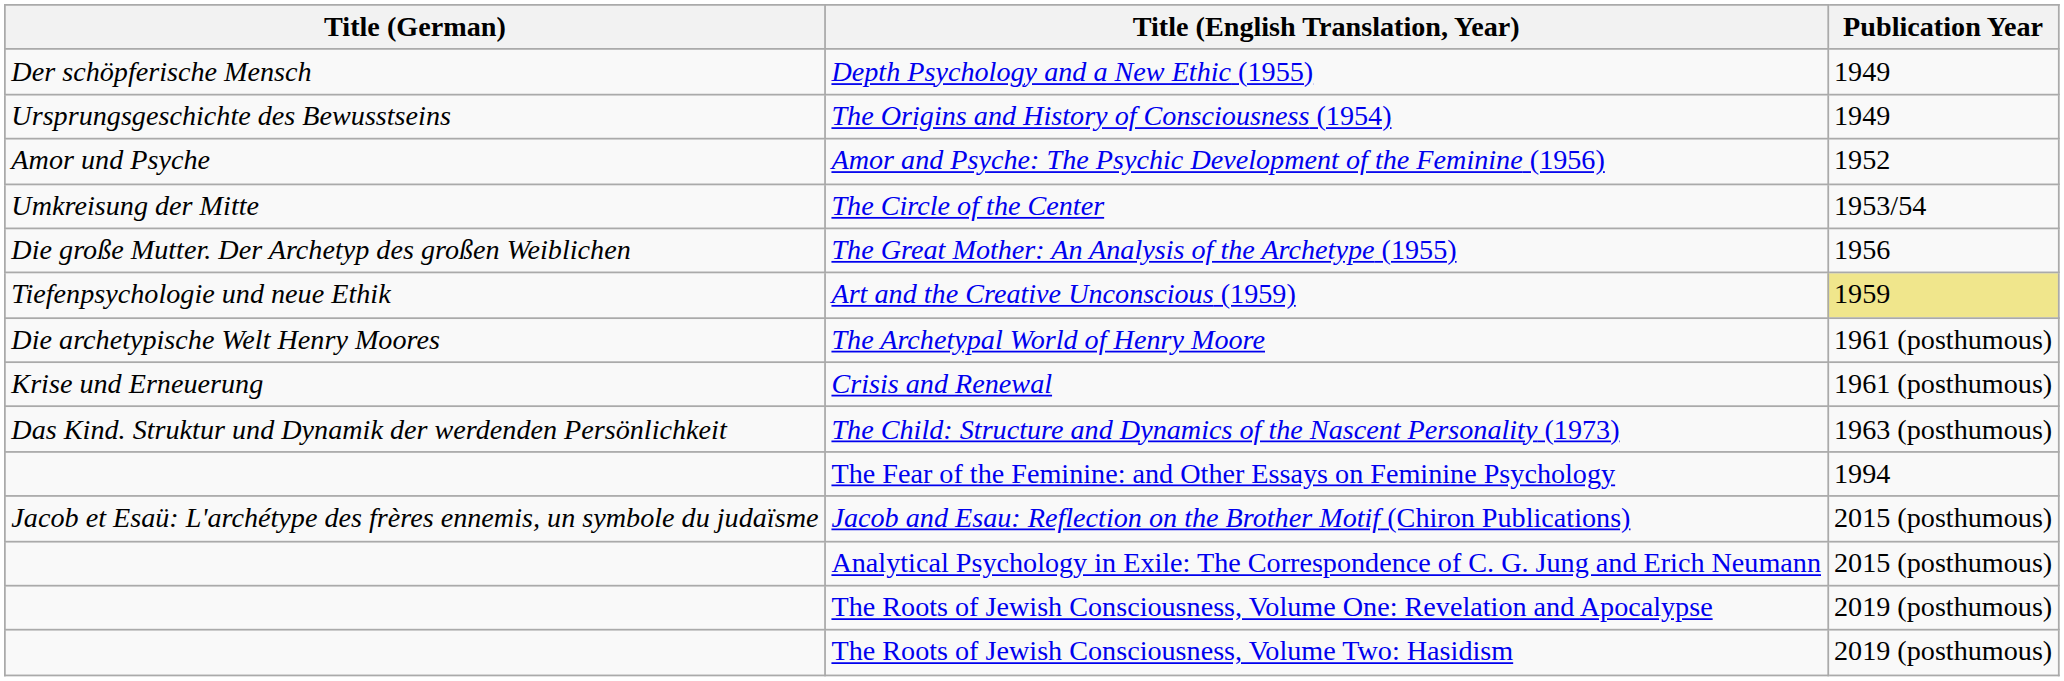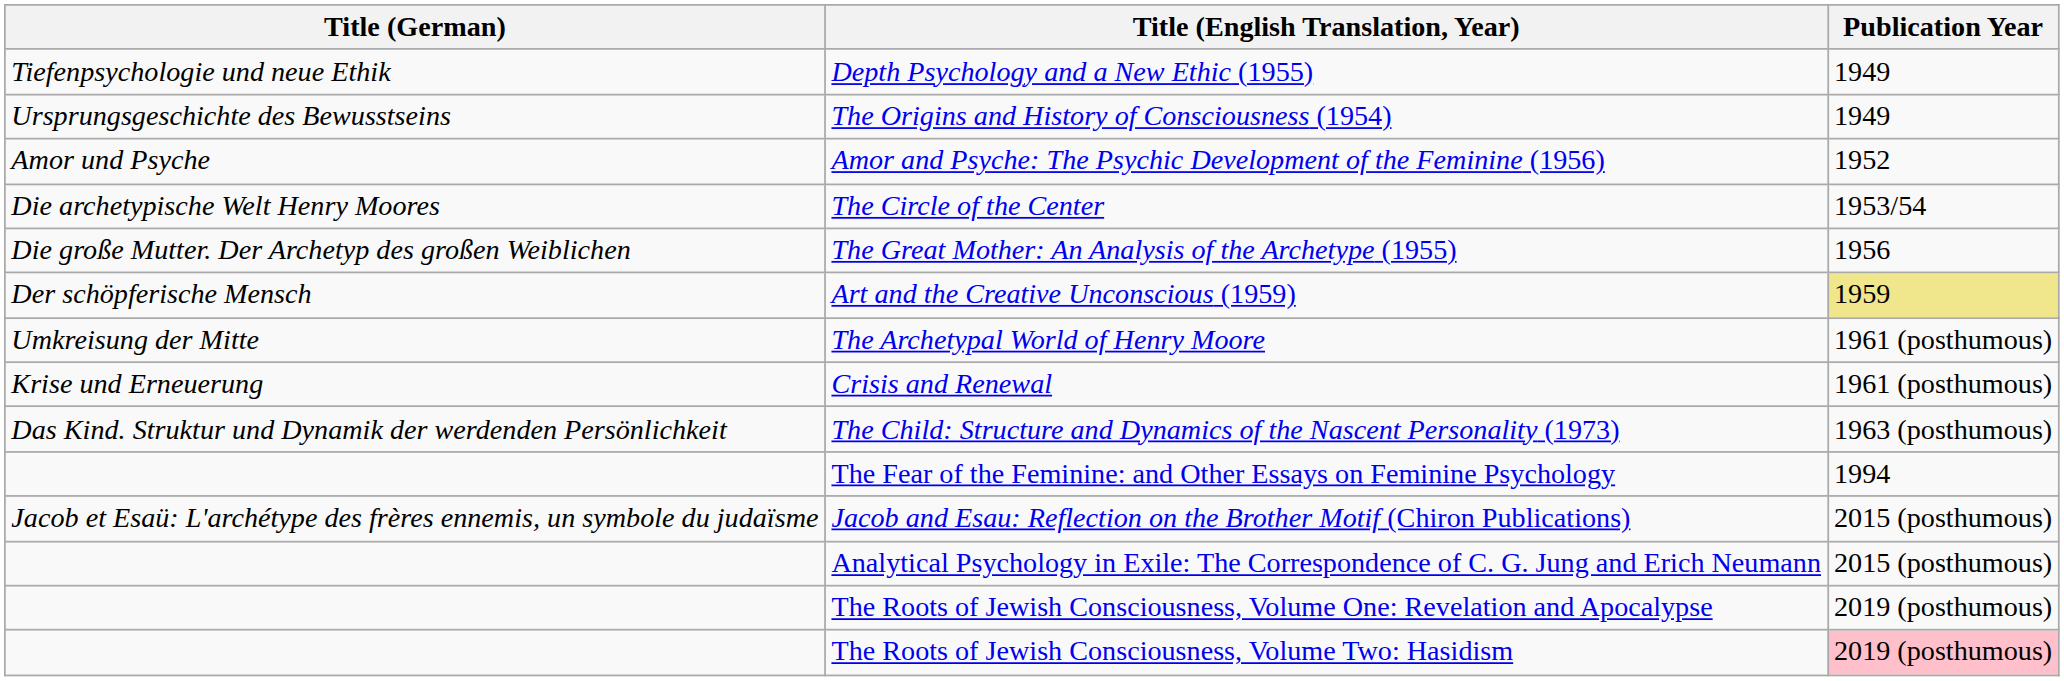Depth Psychology and a New Ethic (1955) | Title (German): Der schöpferische Mensch -> Tiefenpsychologie und neue Ethik
The Circle of the Center | Title (German): Umkreisung der Mitte -> Die archetypische Welt Henry Moores
Art and the Creative Unconscious (1959) | Title (German): Tiefenpsychologie und neue Ethik -> Der schöpferische Mensch
The Archetypal World of Henry Moore | Title (German): Die archetypische Welt Henry Moores -> Umkreisung der Mitte
The Roots of Jewish Consciousness, Volume Two: Hasidism | Publication Year: no background -> pink background
